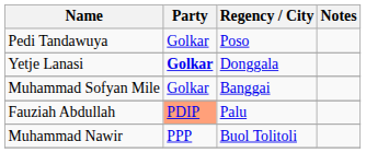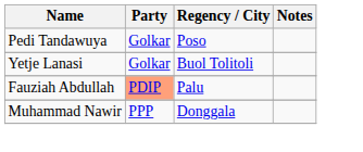Yetje Lanasi | Party: bold -> normal
Yetje Lanasi | Regency / City: Donggala -> Buol Tolitoli
- row: Muhammad Sofyan Mile | Golkar | Banggai
Muhammad Nawir | Regency / City: Buol Tolitoli -> Donggala
